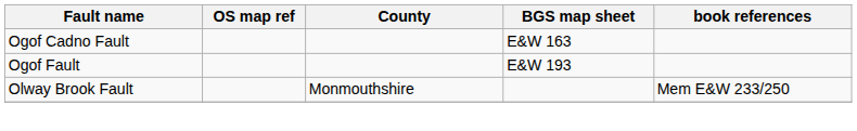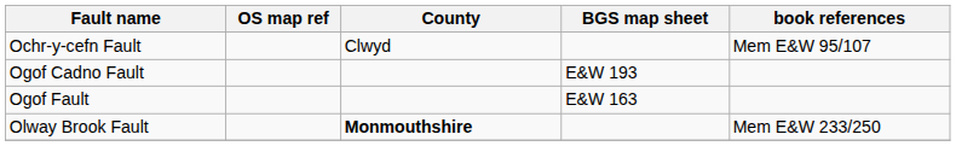+ row: Ochr-y-cefn Fault | Clwyd | Mem E&W 95/107
Ogof Cadno Fault | BGS map sheet: E&W 163 -> E&W 193
Ogof Fault | BGS map sheet: E&W 193 -> E&W 163
Olway Brook Fault | County: normal -> bold
